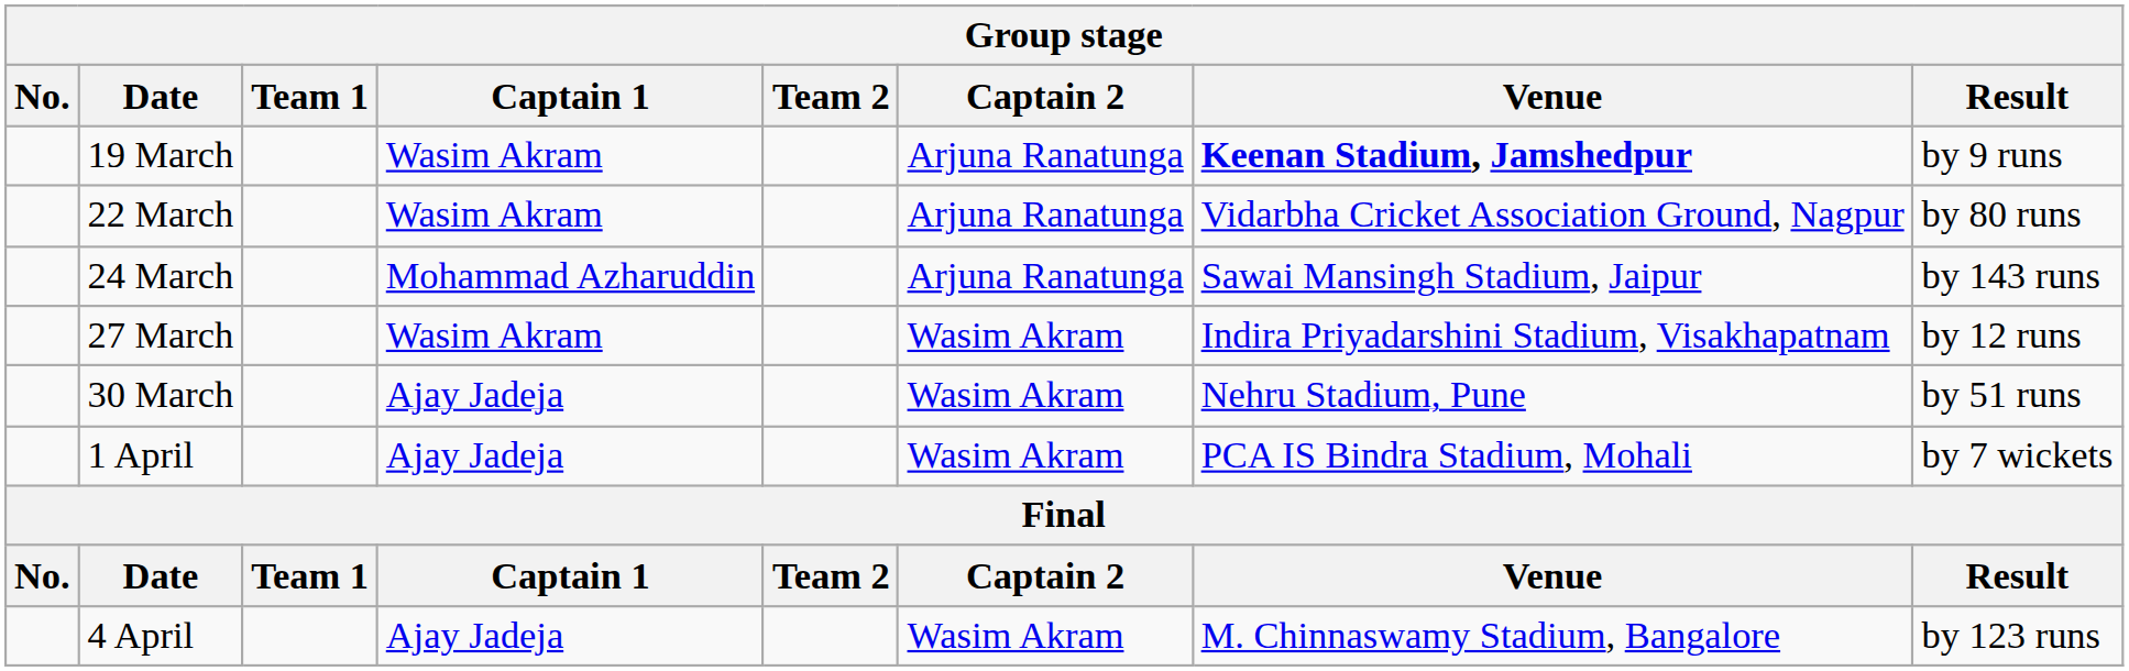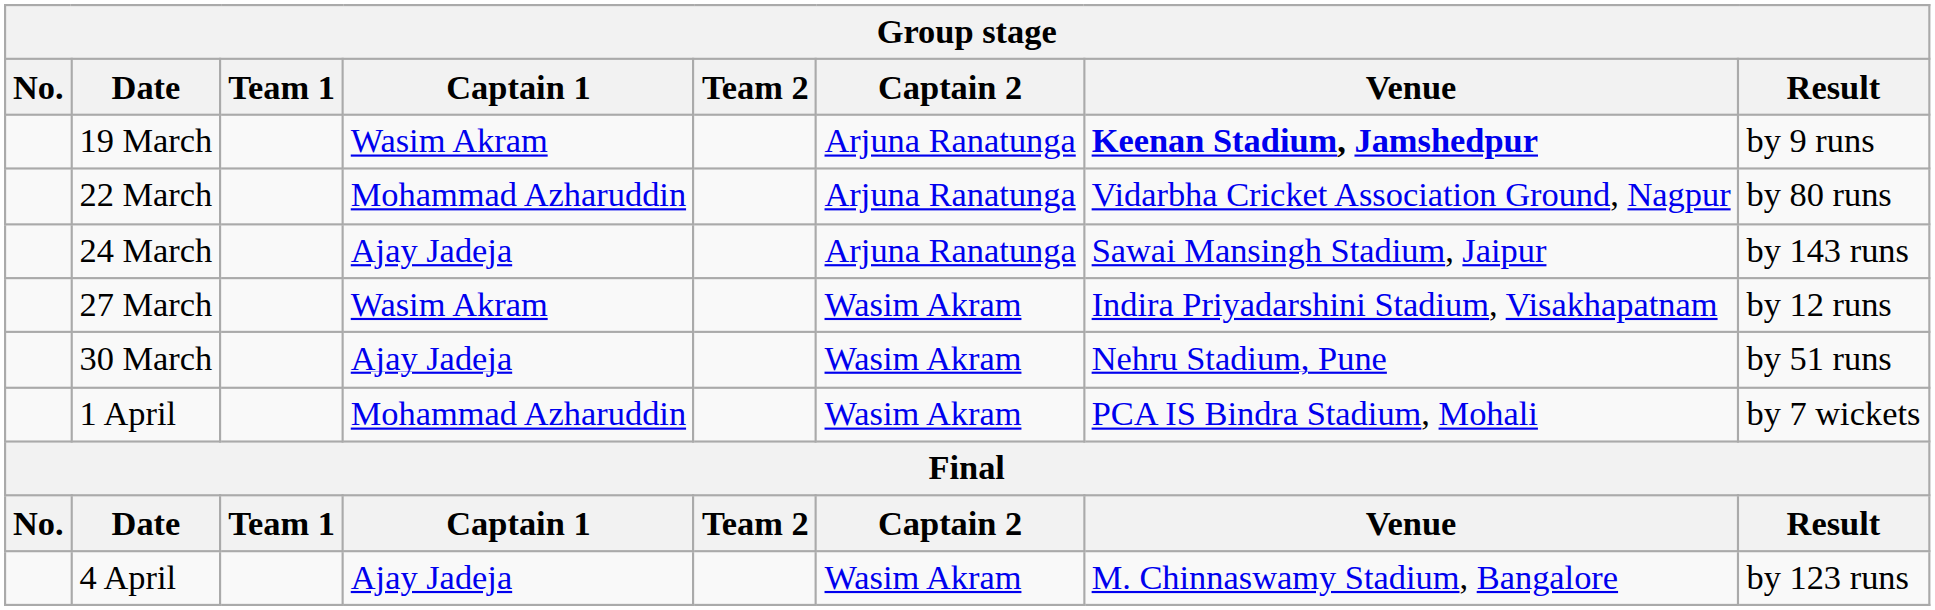22 March | Captain 1: Wasim Akram -> Mohammad Azharuddin
24 March | Captain 1: Mohammad Azharuddin -> Ajay Jadeja
1 April | Captain 1: Ajay Jadeja -> Mohammad Azharuddin
